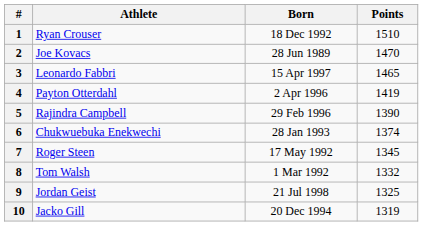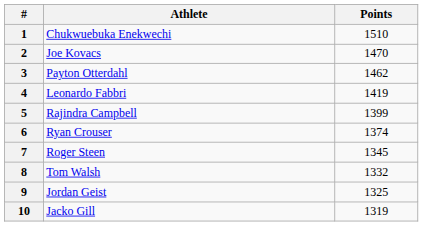- column: Born | 18 Dec 1992 | 28 Jun 1989 | 15 Apr 1997 | 2 Apr 1996 | 29 Feb 1996 | 28 Jan 1993 | 17 May 1992 | 1 Mar 1992 | 21 Jul 1998 | 20 Dec 1994
1 | Athlete: Ryan Crouser -> Chukwuebuka Enekwechi
3 | Athlete: Leonardo Fabbri -> Payton Otterdahl
3 | Points: 1465 -> 1462
4 | Athlete: Payton Otterdahl -> Leonardo Fabbri
5 | Points: 1390 -> 1399
6 | Athlete: Chukwuebuka Enekwechi -> Ryan Crouser
